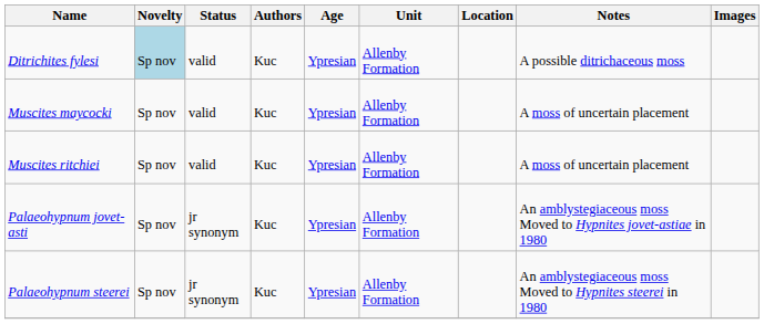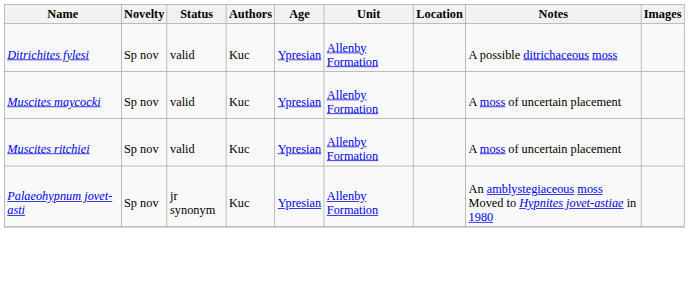Ditrichites fylesi | Novelty: lightblue background -> no background
- row: Palaeohypnum steerei | Sp nov | jr synonym | Kuc | Ypresian | Allenby Formation | An amblystegiaceous moss Moved to Hypnites steerei in 1980
